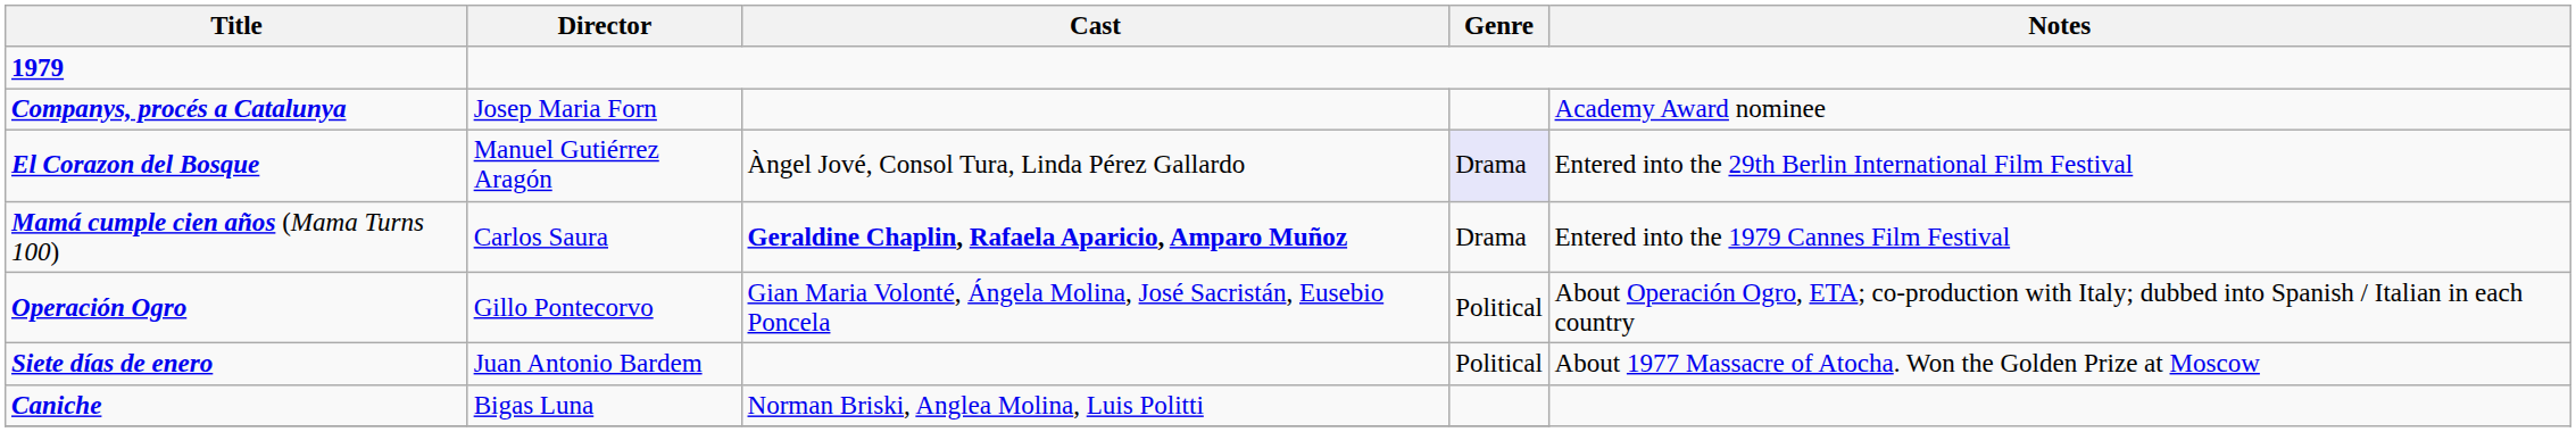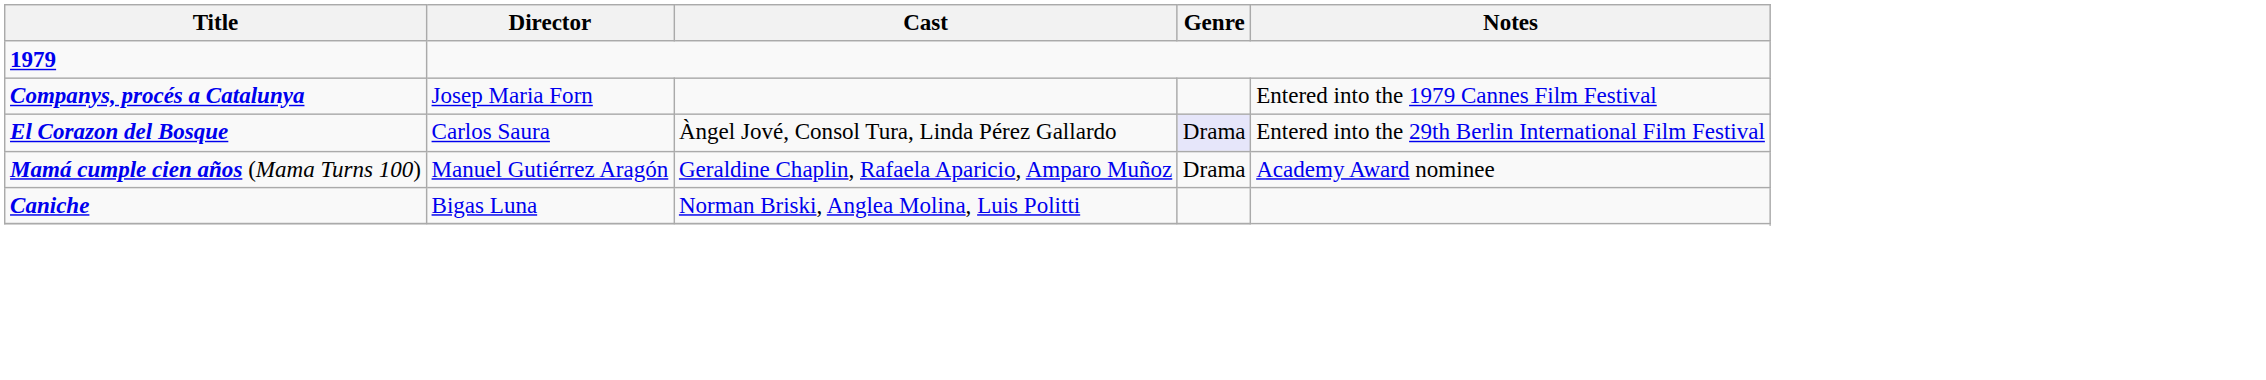Companys, procés a Catalunya | Notes: Academy Award nominee -> Entered into the 1979 Cannes Film Festival
El Corazon del Bosque | Director: Manuel Gutiérrez Aragón -> Carlos Saura
Mamá cumple cien años (Mama Turns 100) | Director: Carlos Saura -> Manuel Gutiérrez Aragón
Mamá cumple cien años (Mama Turns 100) | Cast: bold -> normal
Mamá cumple cien años (Mama Turns 100) | Notes: Entered into the 1979 Cannes Film Festival -> Academy Award nominee
- row: Operación Ogro | Gillo Pontecorvo | Gian Maria Volonté, Ángela Molina, José Sacristán, Eusebio Poncela | Political | About Operación Ogro, ETA; co-production with Italy; dubbed into Spanish / Italian in each country
- row: Siete días de enero | Juan Antonio Bardem | Political | About 1977 Massacre of Atocha. Won the Golden Prize at Moscow
